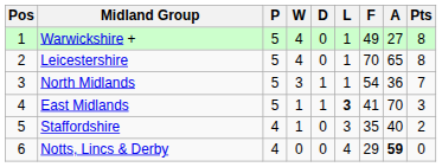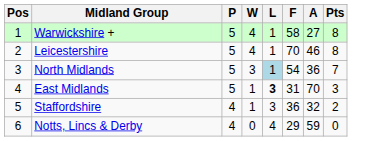- column: D | 0 | 0 | 1 | 1 | 0 | 0
Warwickshire + | F: 49 -> 58
Leicestershire | A: 65 -> 46
North Midlands | L: no background -> lightblue background
East Midlands | F: 41 -> 31
Staffordshire | F: 35 -> 36
Staffordshire | A: 40 -> 32
Notts, Lincs & Derby | A: bold -> normal
